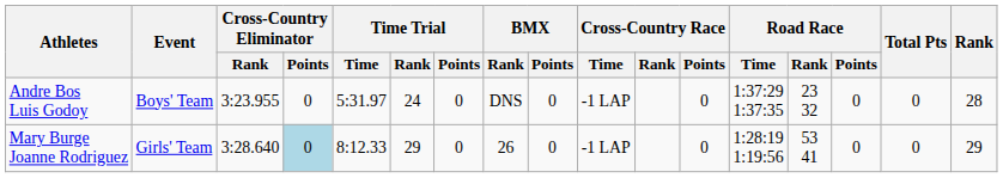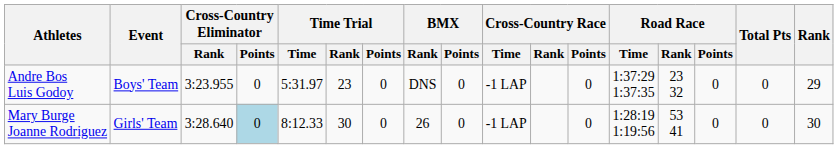Andre Bos Luis Godoy | Time Trial / Rank: 24 -> 23
Andre Bos Luis Godoy | Rank: 28 -> 29
Mary Burge Joanne Rodriguez | Time Trial / Rank: 29 -> 30
Mary Burge Joanne Rodriguez | Rank: 29 -> 30
